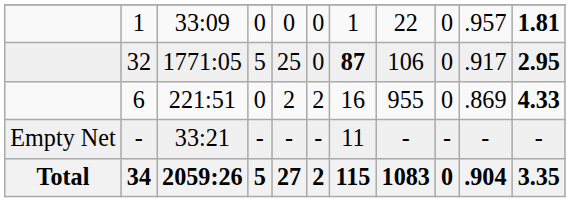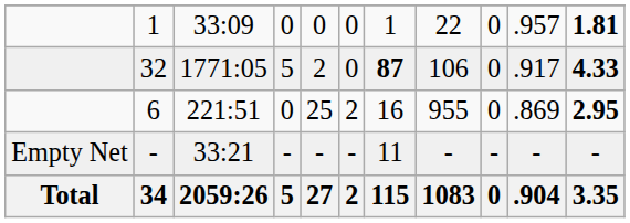32 | column 5: 25 -> 2
32 | column 11: 2.95 -> 4.33
6 | column 5: 2 -> 25
6 | column 11: 4.33 -> 2.95
